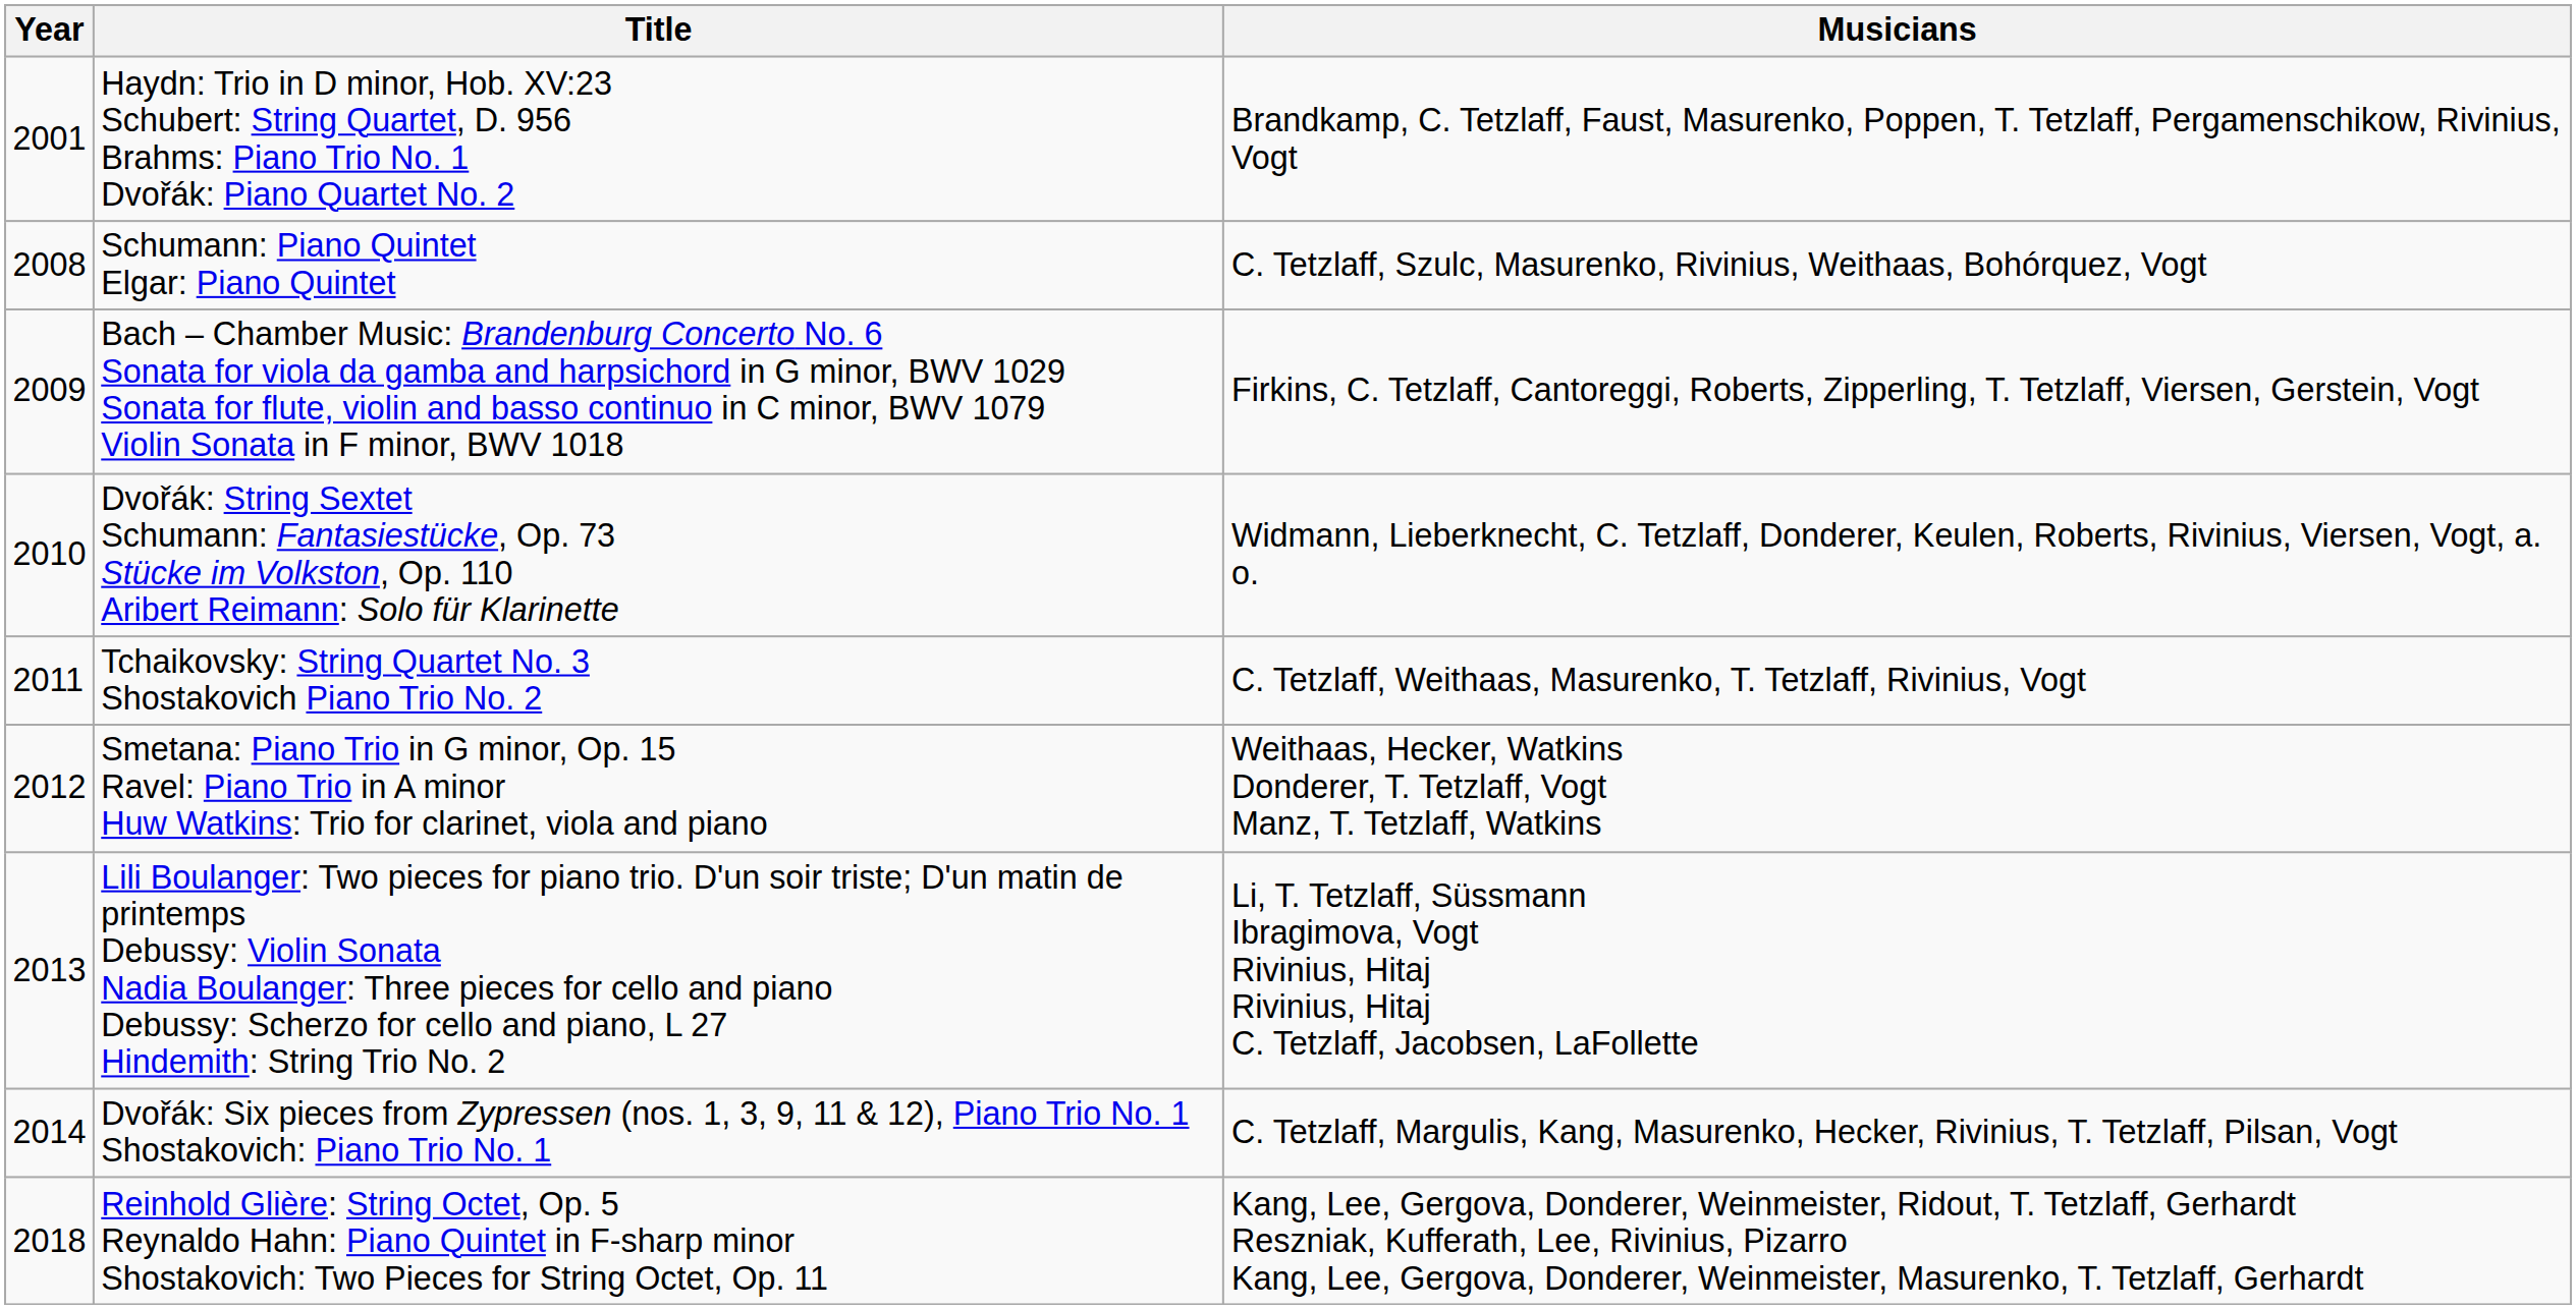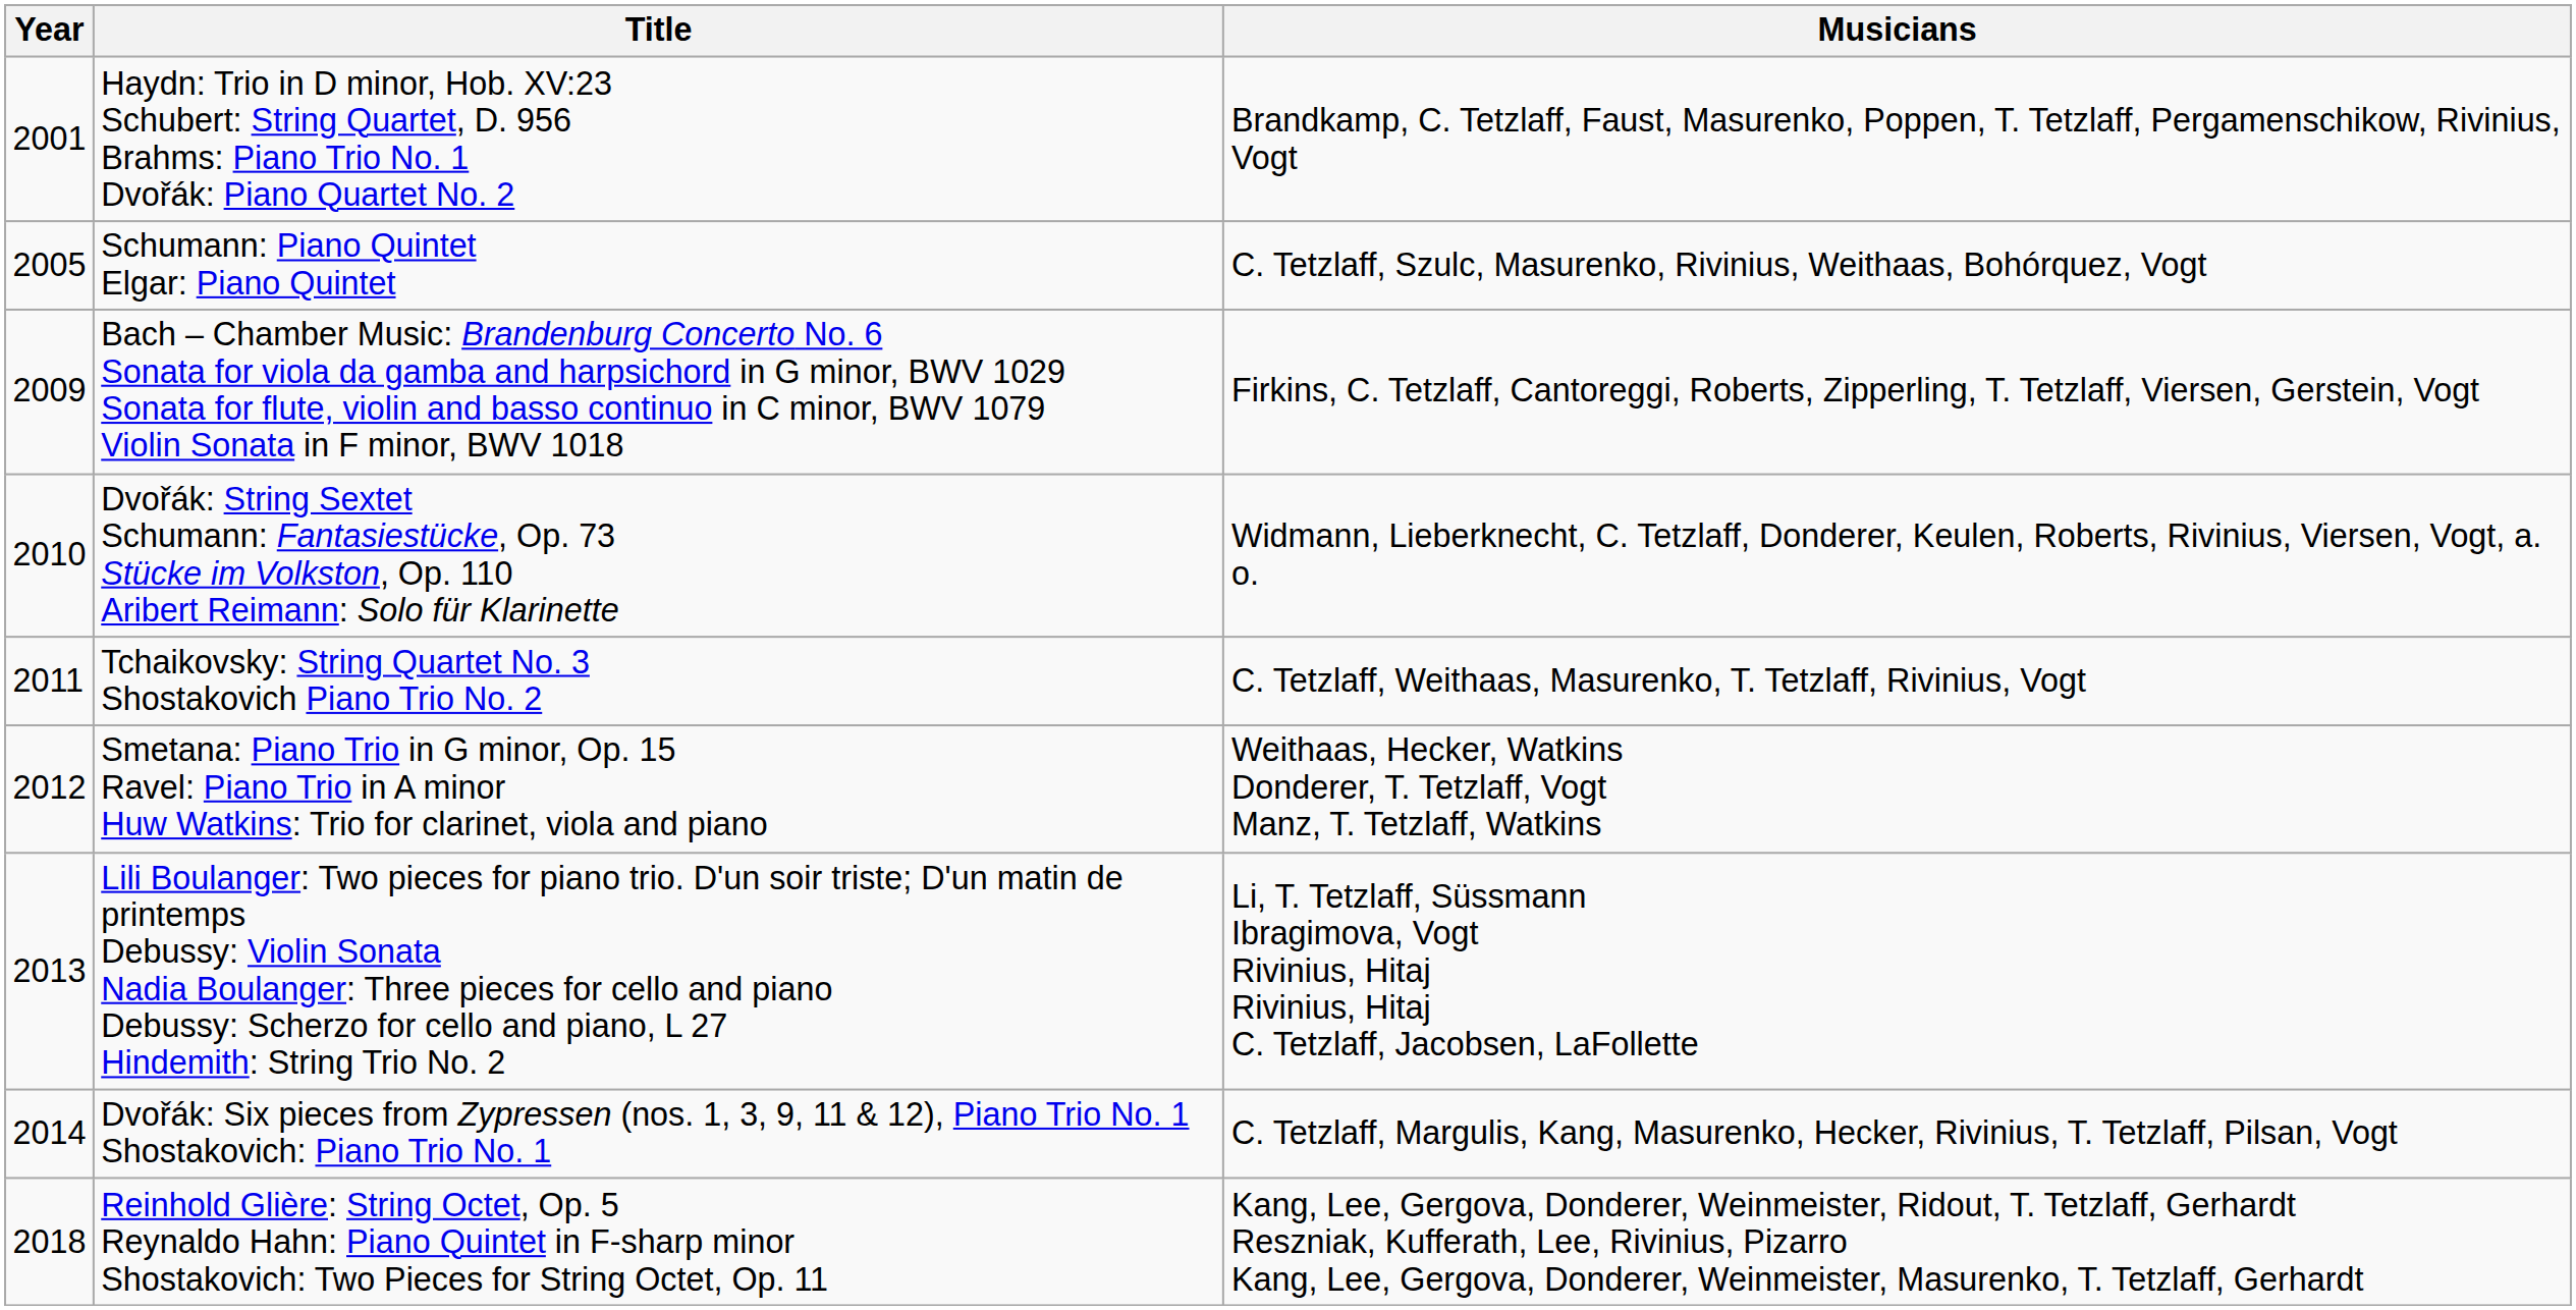Schumann: Piano Quintet Elgar: Piano Quintet | Year: 2008 -> 2005
